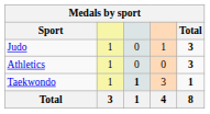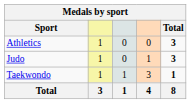rows swapped: Athletics <-> Judo
Taekwondo | column 3: bold -> normal
